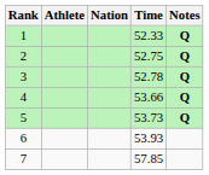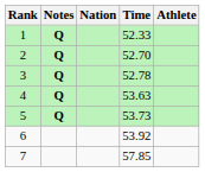columns swapped: Athlete <-> Notes
2 | Time: 52.75 -> 52.70
4 | Time: 53.66 -> 53.63
6 | Time: 53.93 -> 53.92
